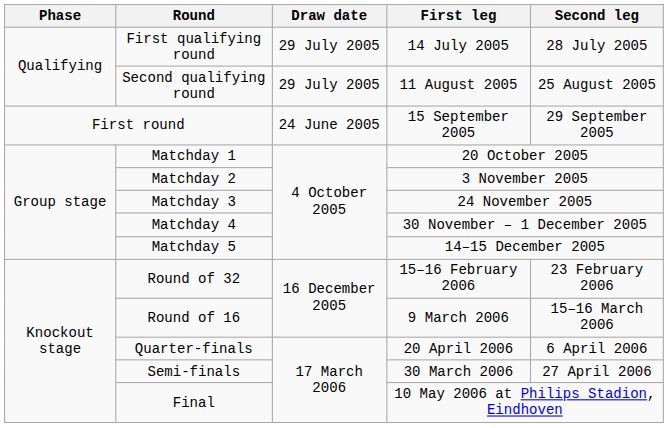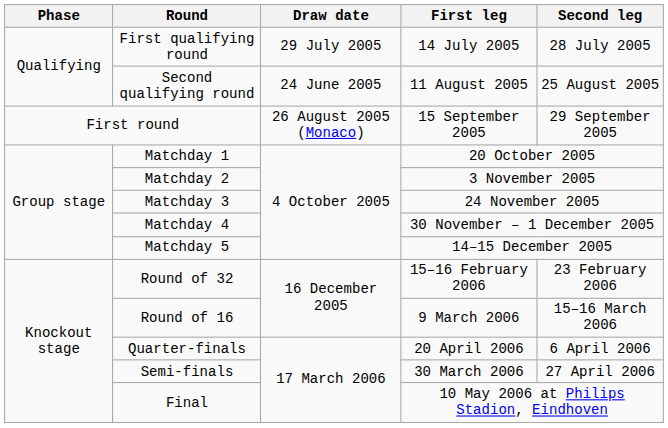Second qualifying round | Draw date: 29 July 2005 -> 24 June 2005
First round | Draw date: 24 June 2005 -> 26 August 2005 (Monaco)
